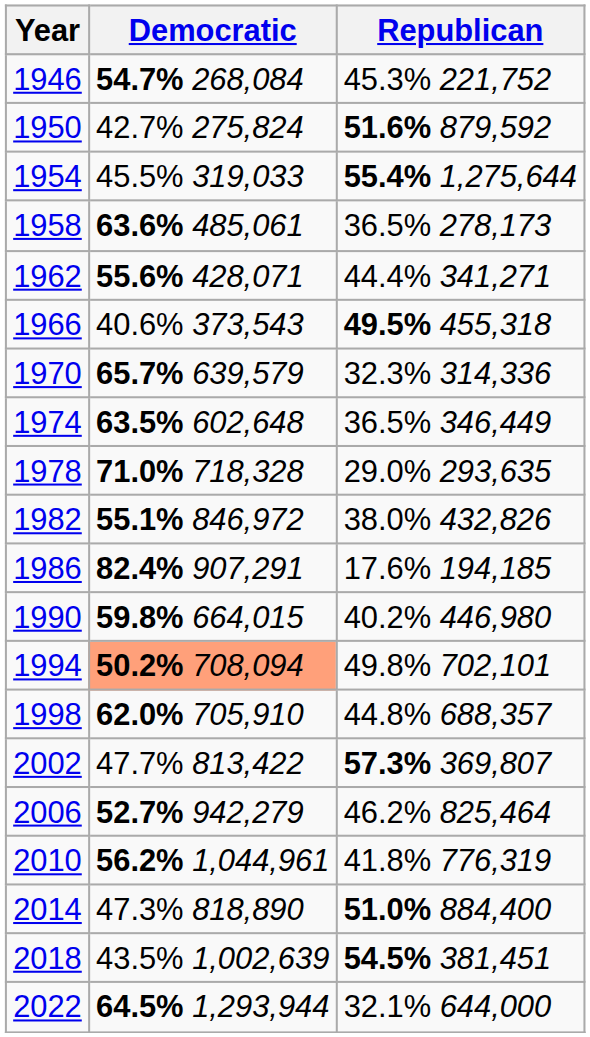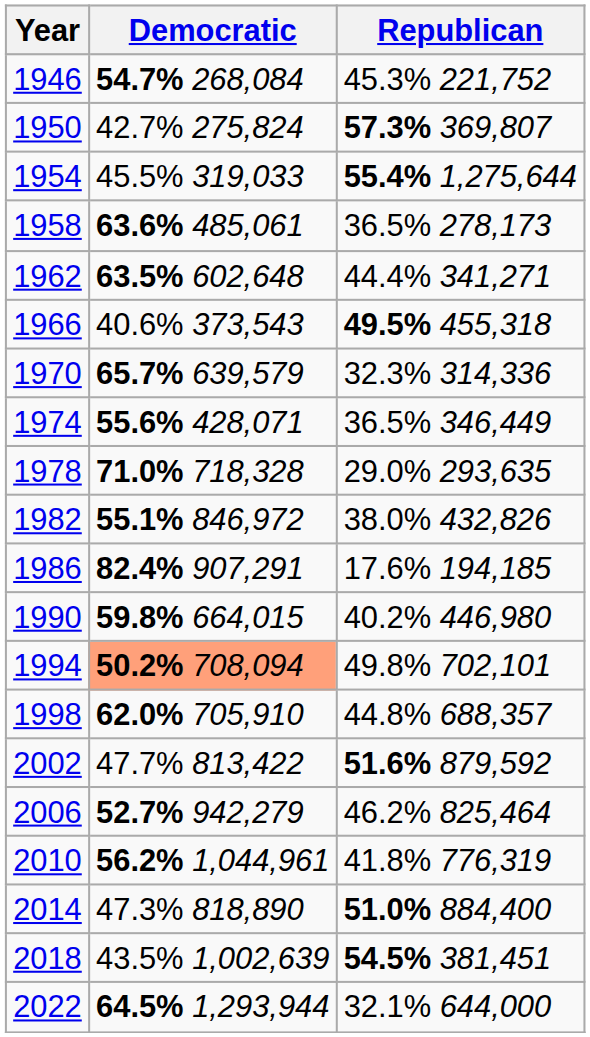1950 | Republican: 51.6% 879,592 -> 57.3% 369,807
1962 | Democratic: 55.6% 428,071 -> 63.5% 602,648
1974 | Democratic: 63.5% 602,648 -> 55.6% 428,071
2002 | Republican: 57.3% 369,807 -> 51.6% 879,592
